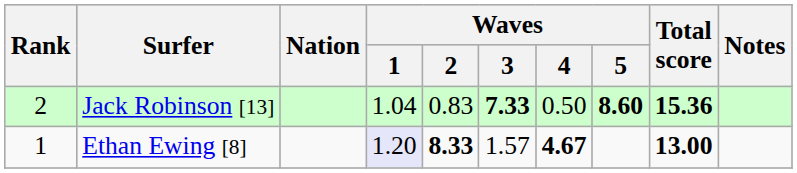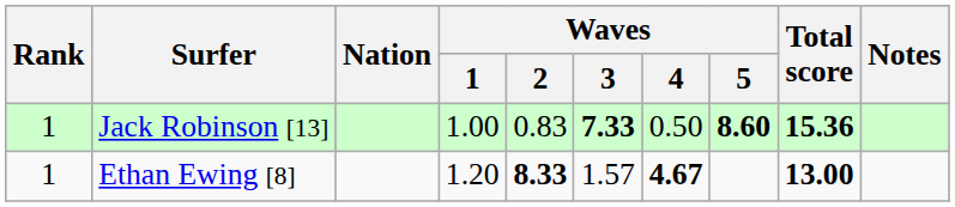Jack Robinson [13] | Rank: 2 -> 1
Jack Robinson [13] | Waves / 1: 1.04 -> 1.00
Ethan Ewing [8] | Waves / 1: lavender background -> no background
